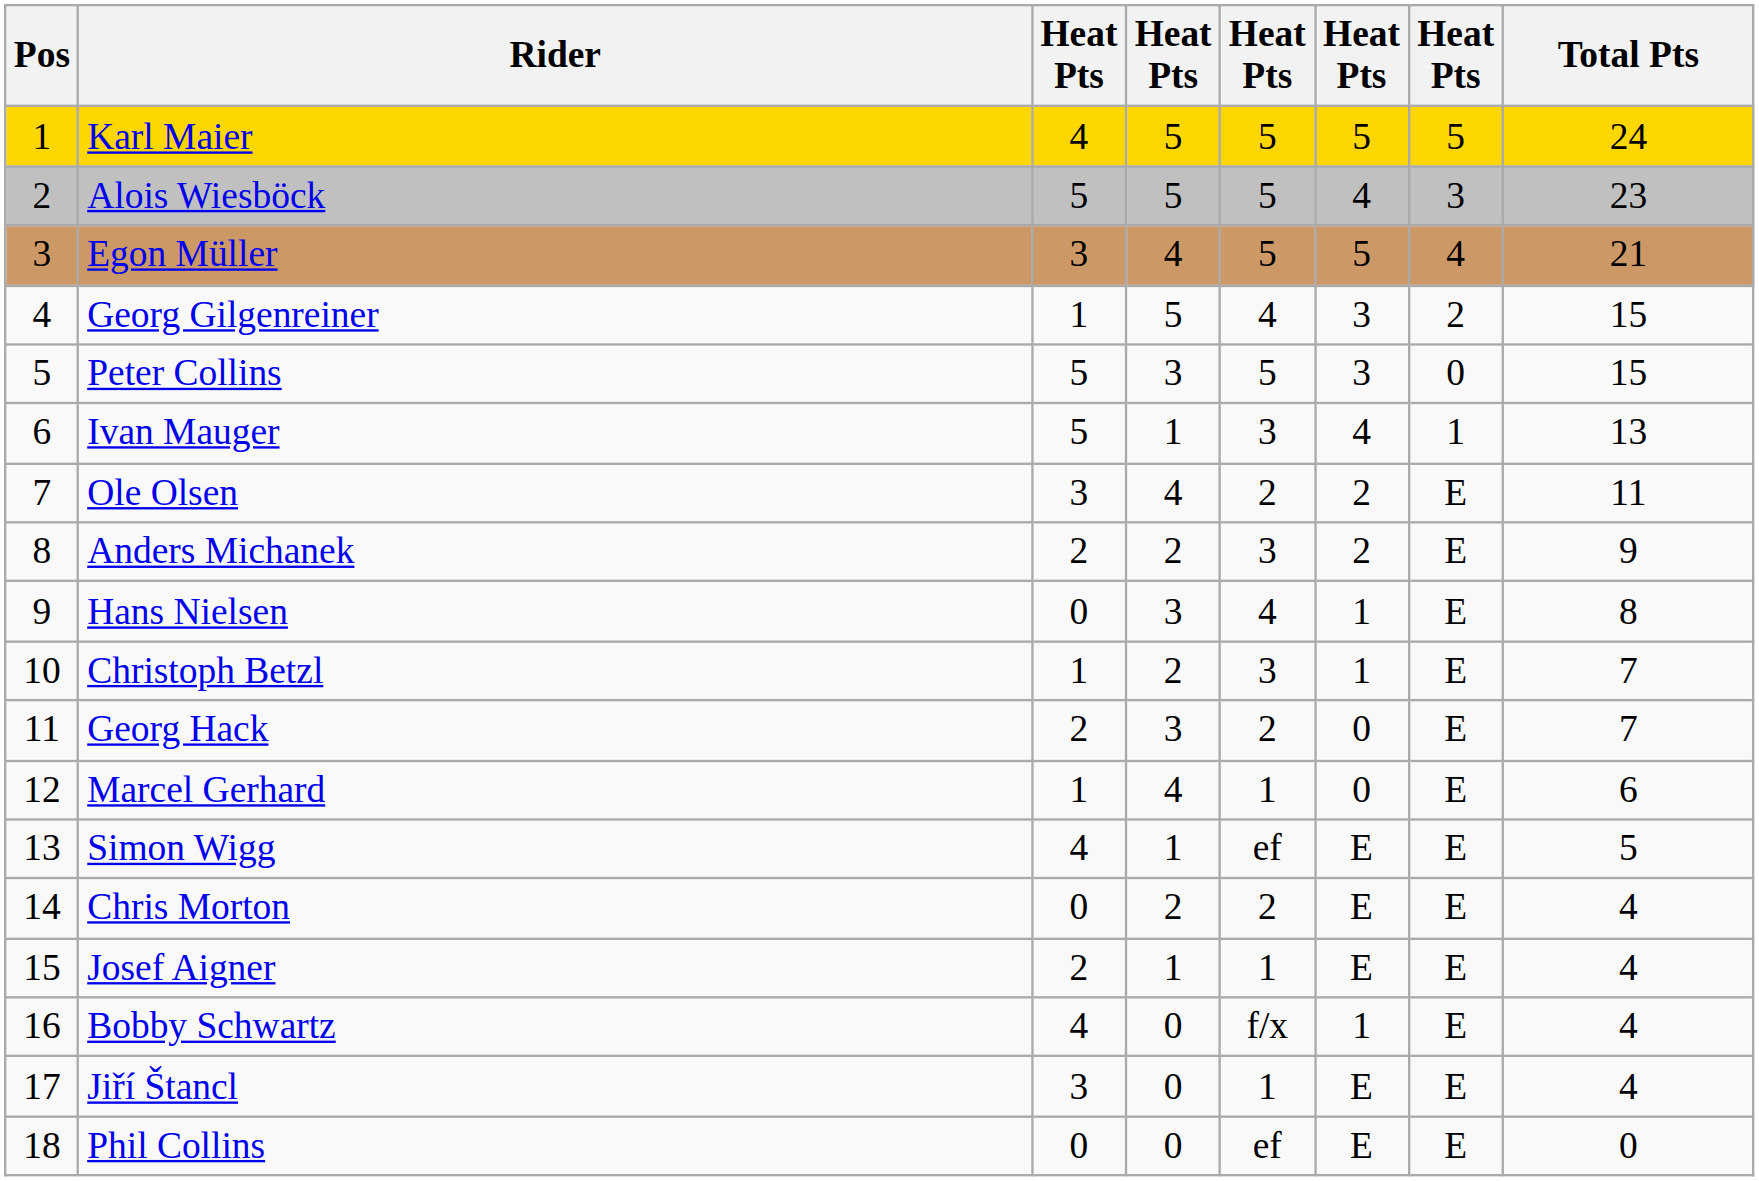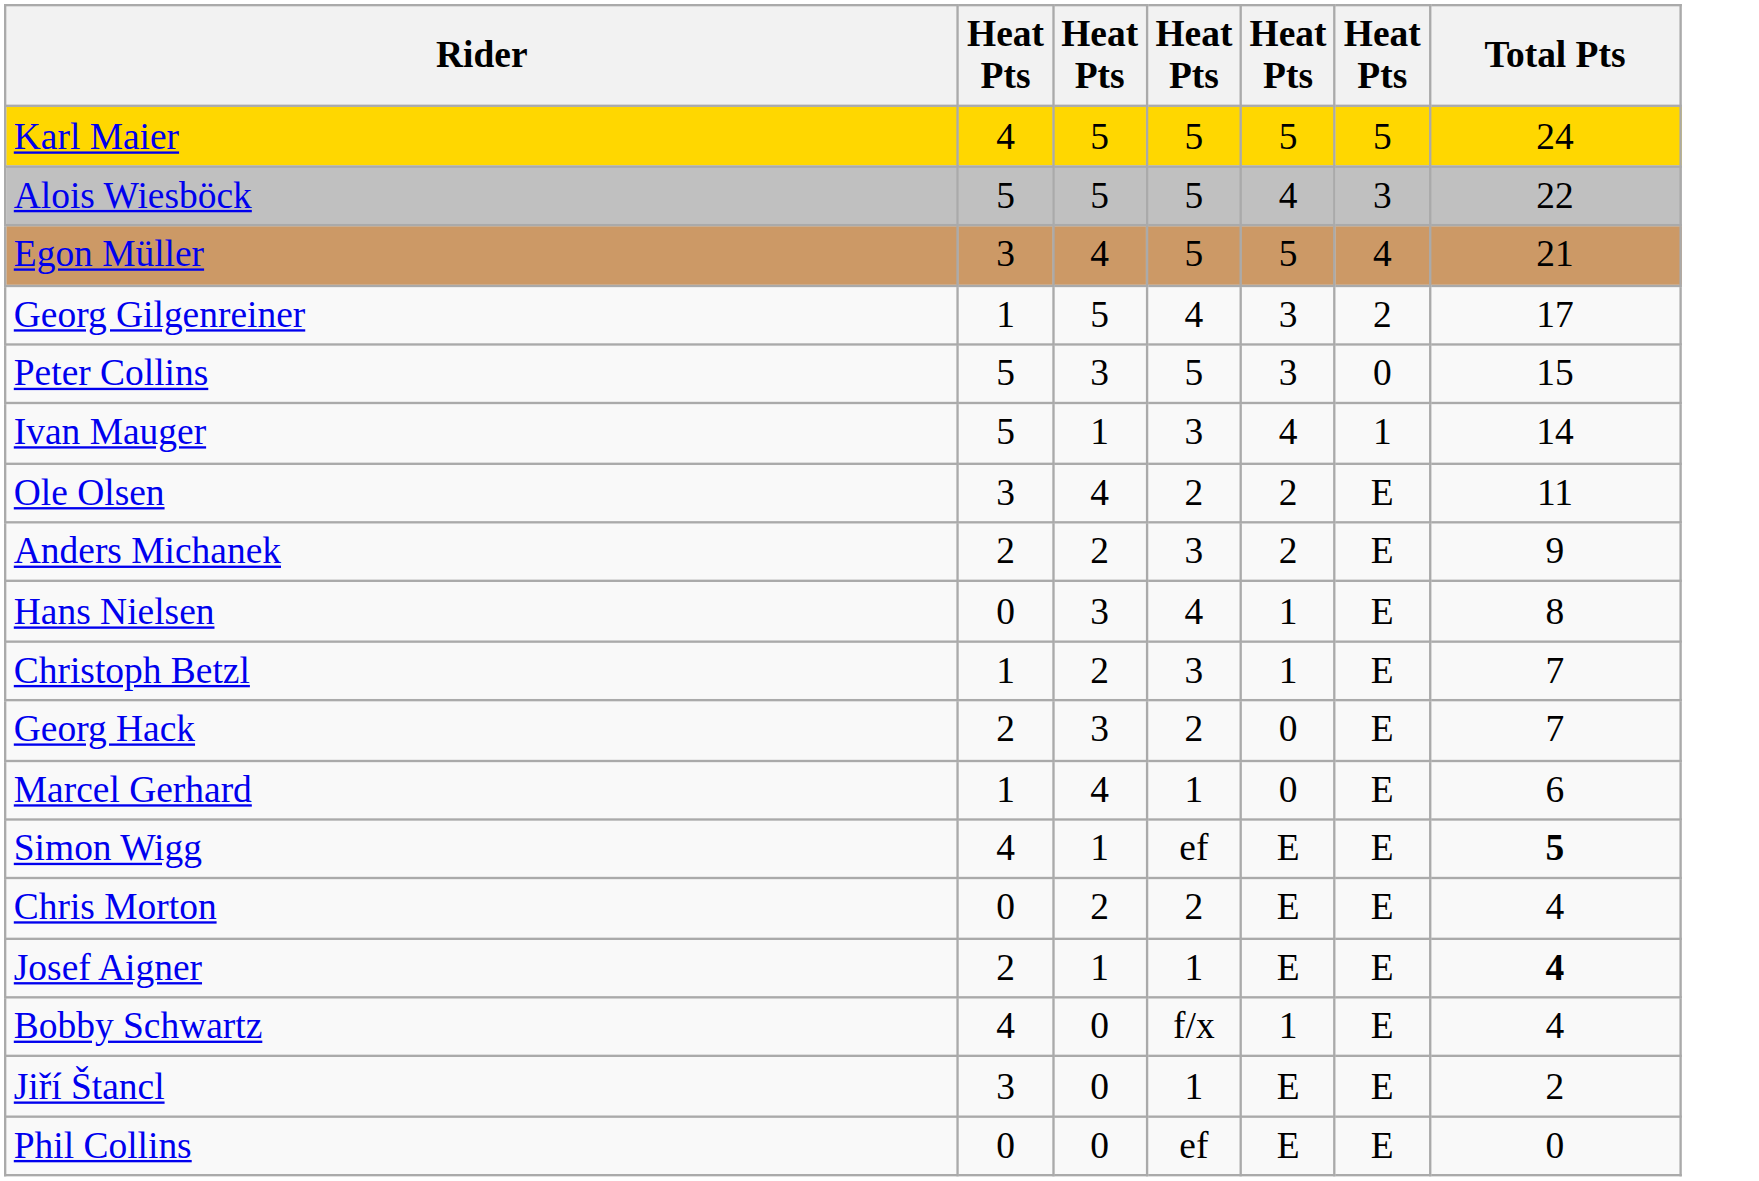- column: Pos | 1 | 2 | 3 | 4 | 5 | 6 | 7 | 8 | 9 | 10 | 11 | 12 | 13 | 14 | 15 | 16 | 17 | 18
Alois Wiesböck | Total Pts: 23 -> 22
Georg Gilgenreiner | Total Pts: 15 -> 17
Ivan Mauger | Total Pts: 13 -> 14
Simon Wigg | Total Pts: normal -> bold
Josef Aigner | Total Pts: normal -> bold
Jiří Štancl | Total Pts: 4 -> 2
